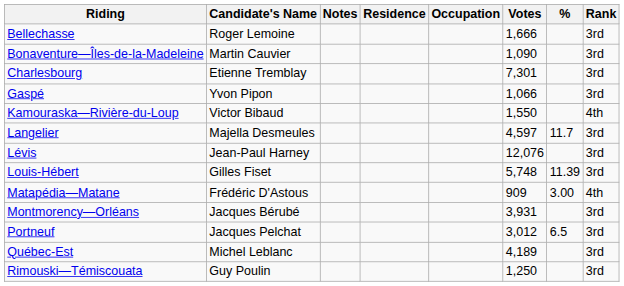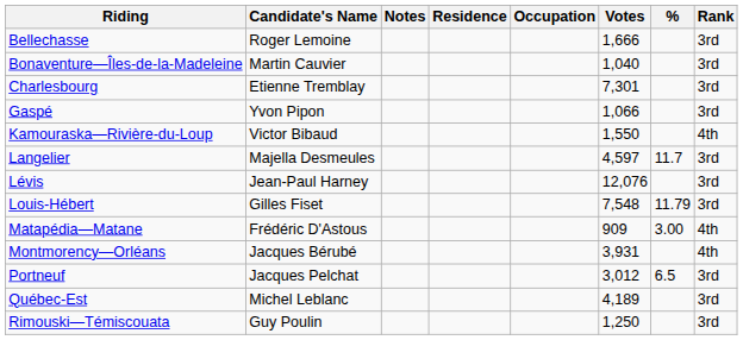Bonaventure—Îles-de-la-Madeleine | Votes: 1,090 -> 1,040
Louis-Hébert | Votes: 5,748 -> 7,548
Louis-Hébert | %: 11.39 -> 11.79
Montmorency—Orléans | Rank: 3rd -> 4th
